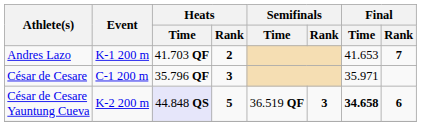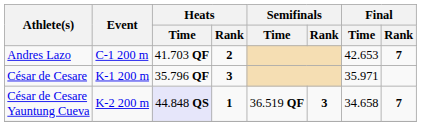Andres Lazo | Event: K-1 200 m -> C-1 200 m
Andres Lazo | Final / Time: 41.653 -> 42.653
César de Cesare | Event: C-1 200 m -> K-1 200 m
César de Cesare Yauntung Cueva | Heats / Rank: 5 -> 1
César de Cesare Yauntung Cueva | Final / Time: bold -> normal
César de Cesare Yauntung Cueva | Final / Rank: 6 -> 7
